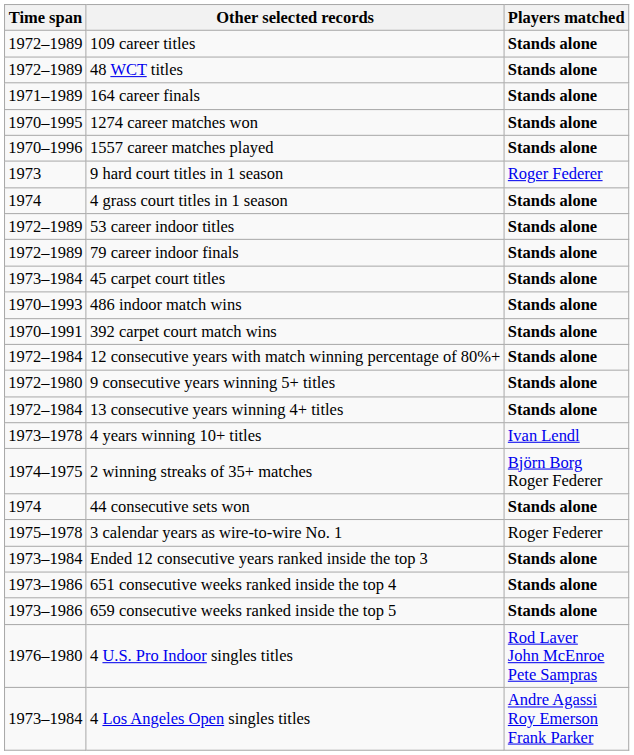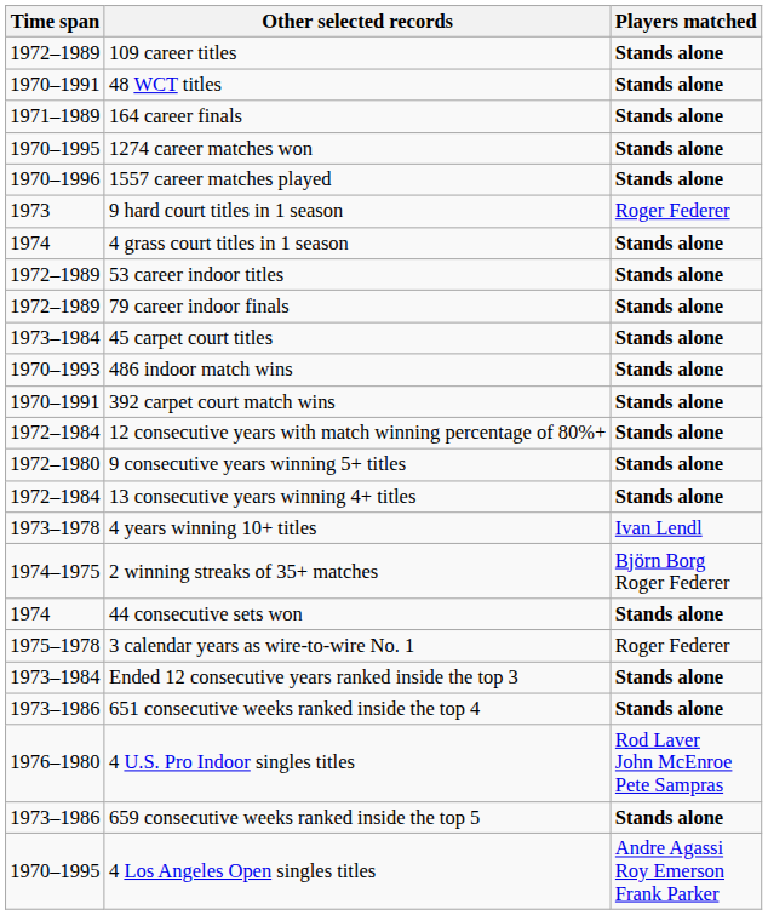48 WCT titles | Time span: 1972–1989 -> 1970–1991
rows swapped: 659 consecutive weeks ranked inside the top 5 <-> 4 U.S. Pro Indoor singles titles
4 Los Angeles Open singles titles | Time span: 1973–1984 -> 1970–1995
